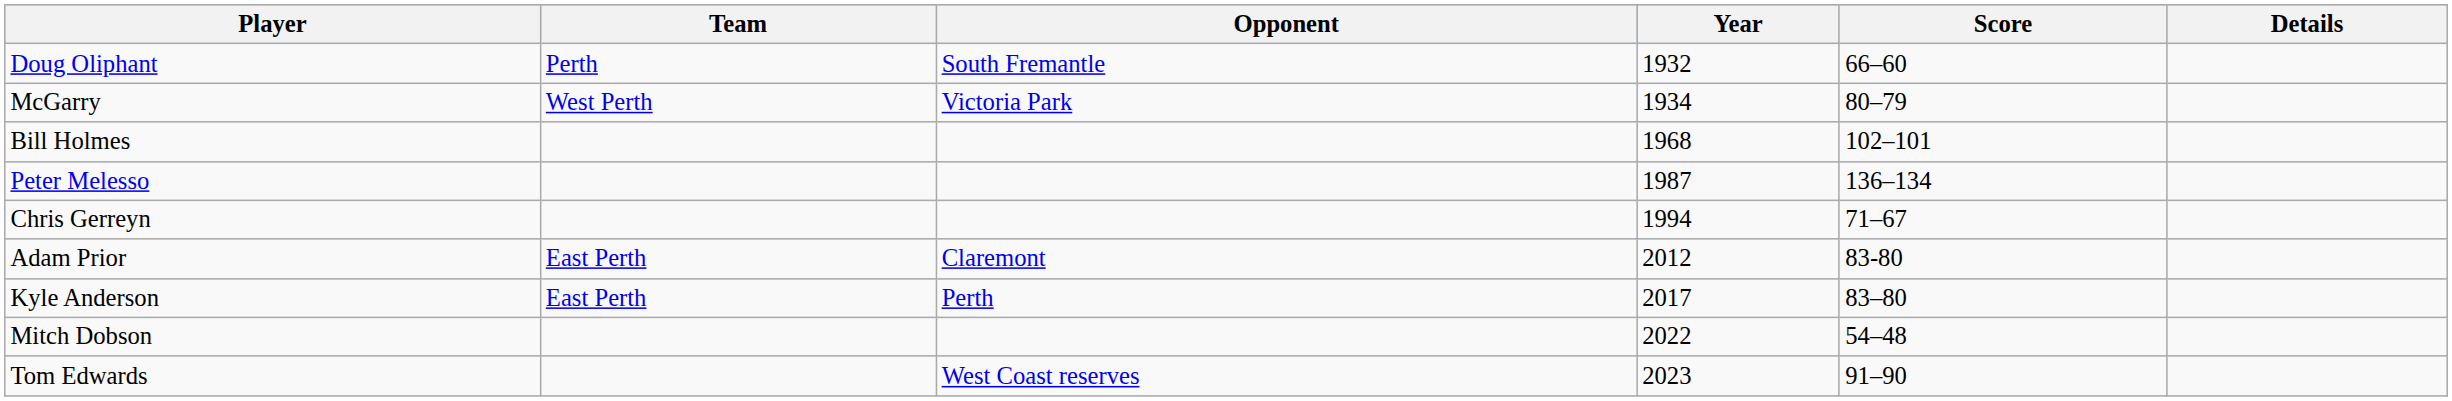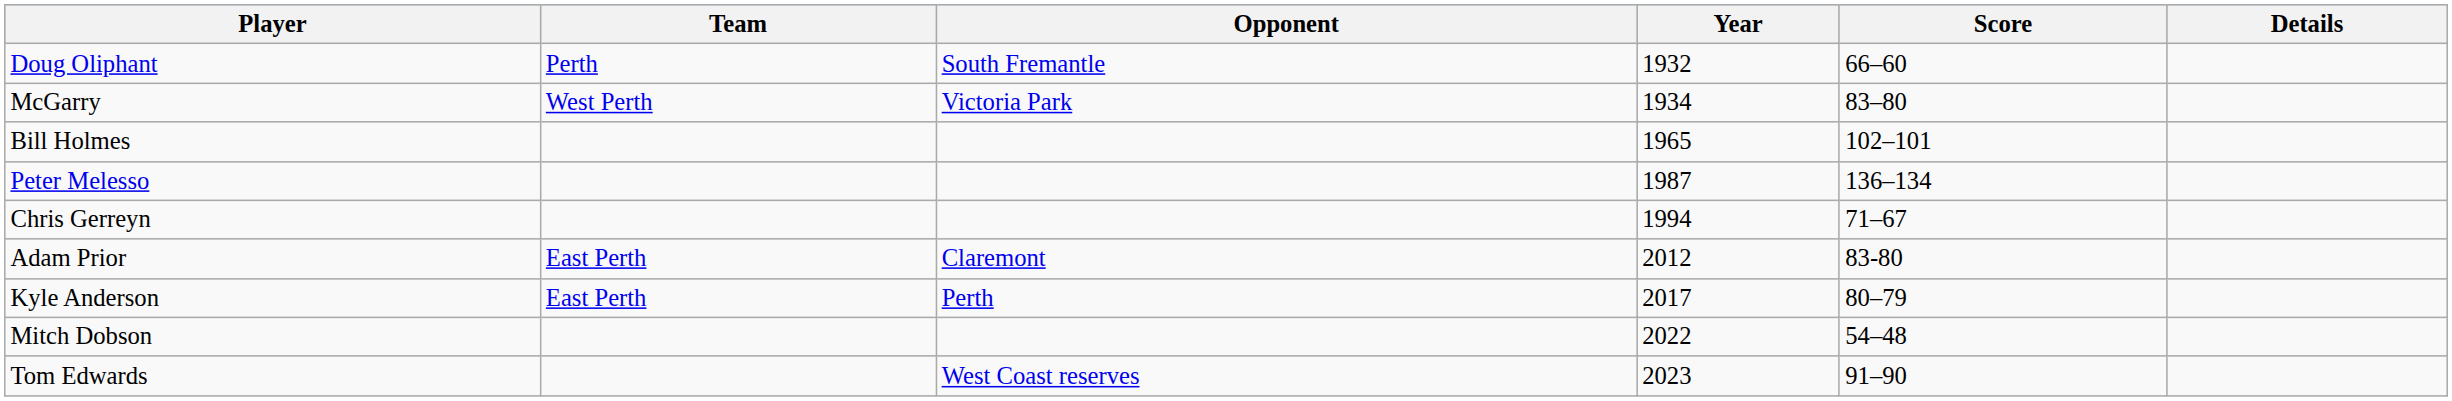McGarry | Score: 80–79 -> 83–80
Bill Holmes | Year: 1968 -> 1965
Kyle Anderson | Score: 83–80 -> 80–79
